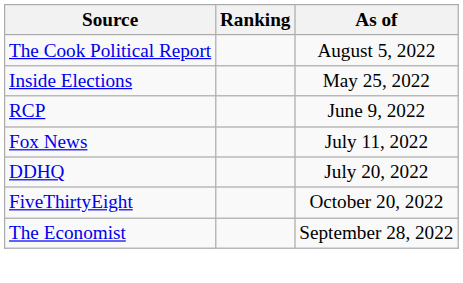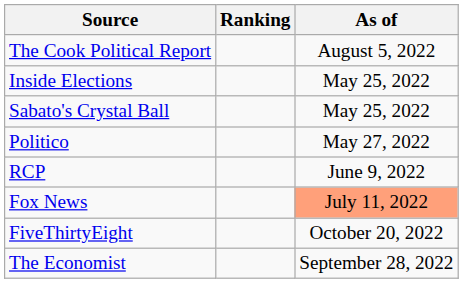+ row: Sabato's Crystal Ball | May 25, 2022
+ row: Politico | May 27, 2022
Fox News | As of: no background -> lightsalmon background
- row: DDHQ | July 20, 2022
